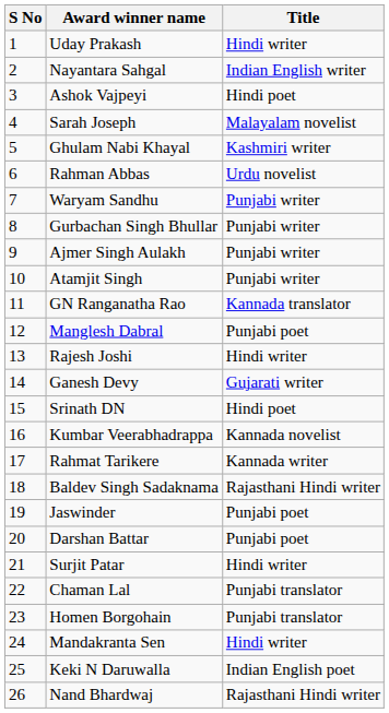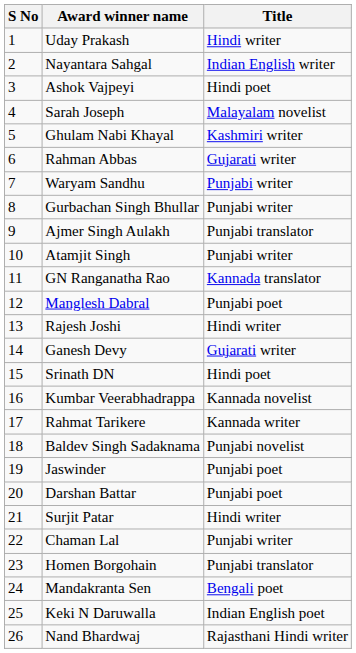Rahman Abbas | Title: Urdu novelist -> Gujarati writer
Ajmer Singh Aulakh | Title: Punjabi writer -> Punjabi translator
Baldev Singh Sadaknama | Title: Rajasthani Hindi writer -> Punjabi novelist
Chaman Lal | Title: Punjabi translator -> Punjabi writer
Mandakranta Sen | Title: Hindi writer -> Bengali poet
